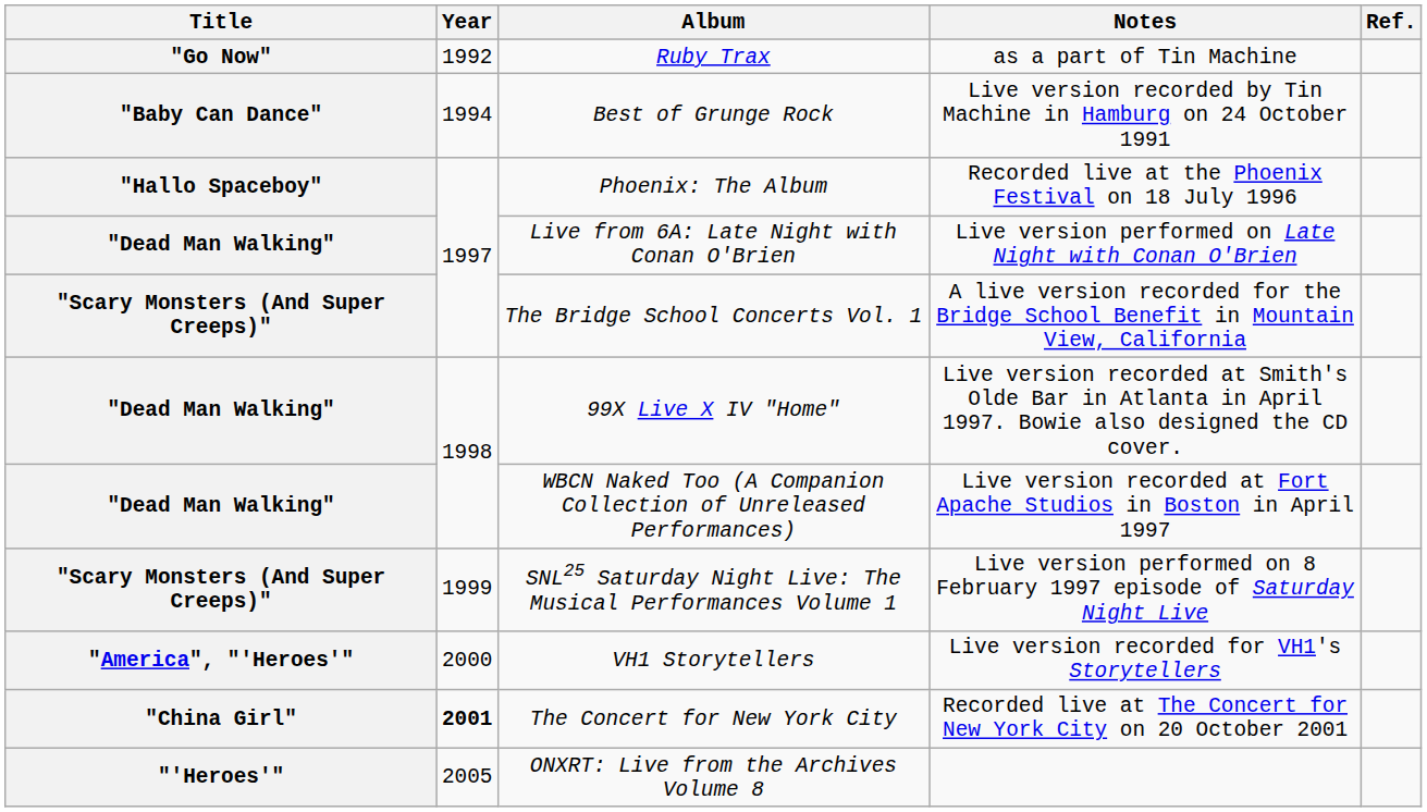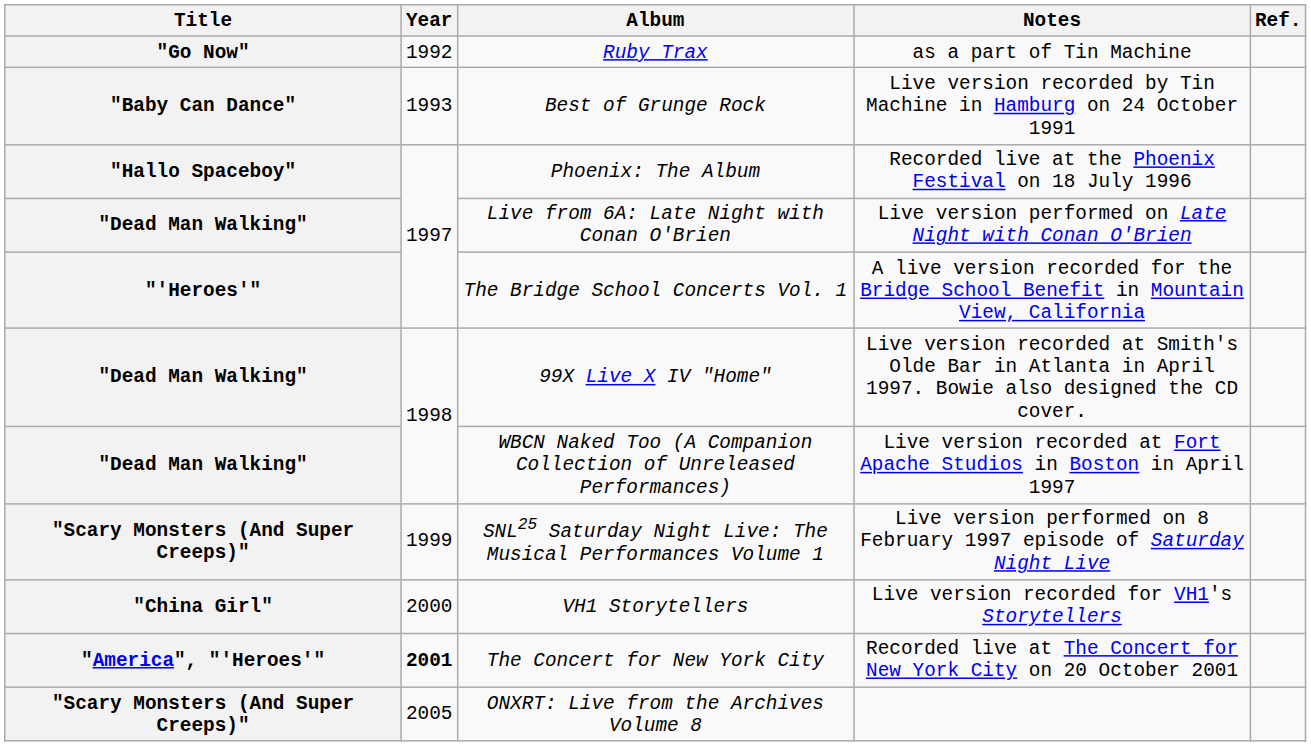Best of Grunge Rock | Year: 1994 -> 1993
The Bridge School Concerts Vol. 1 | Title: "Scary Monsters (And Super Creeps)" -> "'Heroes'"
VH1 Storytellers | Title: "America", "'Heroes'" -> "China Girl"
The Concert for New York City | Title: "China Girl" -> "America", "'Heroes'"
ONXRT: Live from the Archives Volume 8 | Title: "'Heroes'" -> "Scary Monsters (And Super Creeps)"
